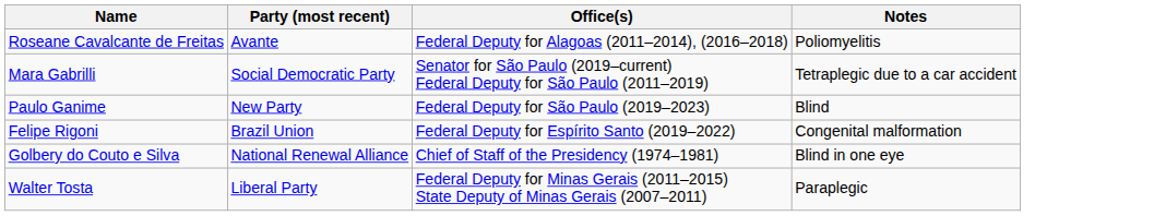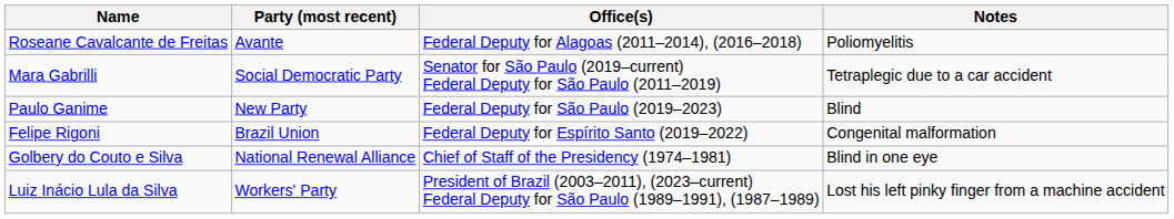+ row: Luiz Inácio Lula da Silva | Workers' Party | President of Brazil (2003–2011), (2023–current) Federal Deputy for São Paulo (1989–1991), (1987–1989) | Lost his left pinky finger from a machine accident
- row: Walter Tosta | Liberal Party | Federal Deputy for Minas Gerais (2011–2015) State Deputy of Minas Gerais (2007–2011) | Paraplegic
